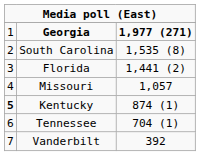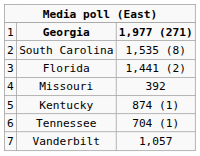Missouri | column 3: 1,057 -> 392
Kentucky | column 1: bold -> normal
Vanderbilt | column 3: 392 -> 1,057
